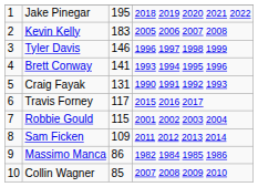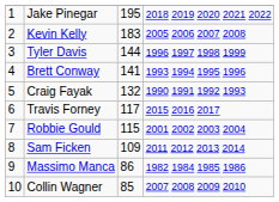Tyler Davis | column 3: 146 -> 144
Craig Fayak | column 3: 131 -> 132
